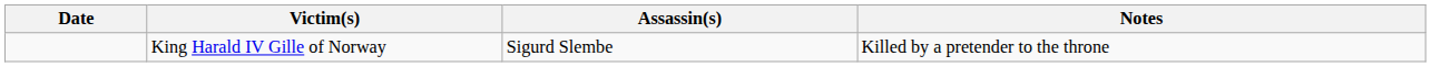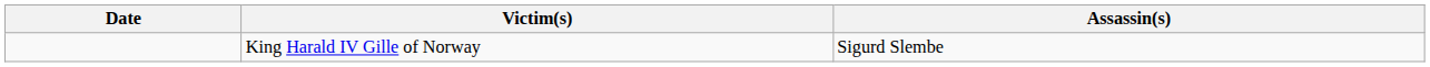- column: Notes | Killed by a pretender to the throne
